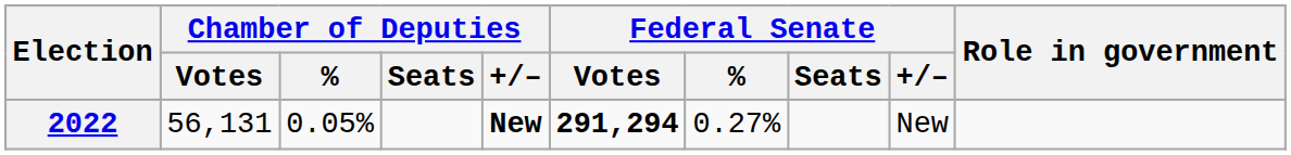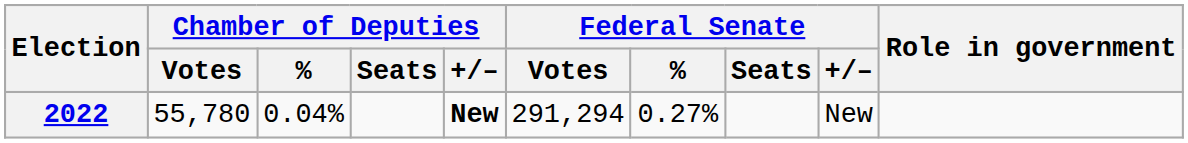2022 | Chamber of Deputies / Votes: 56,131 -> 55,780
2022 | Chamber of Deputies / %: 0.05% -> 0.04%
2022 | Federal Senate / Votes: bold -> normal
